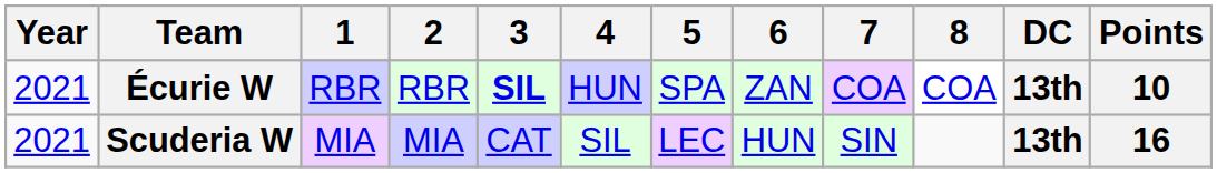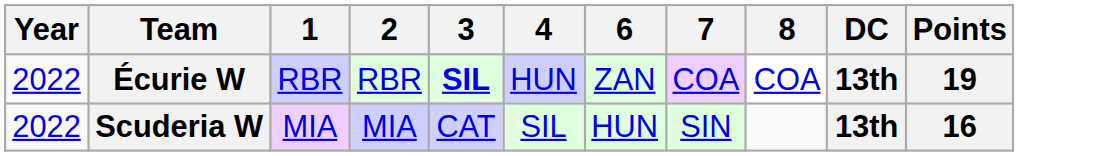- column: 5 | SPA | LEC
Écurie W | Year: 2021 -> 2022
Écurie W | Points: 10 -> 19
Scuderia W | Year: 2021 -> 2022
